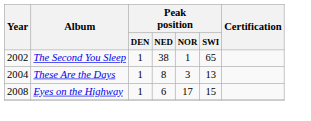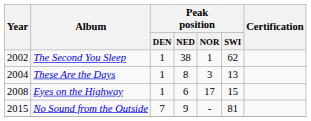The Second You Sleep | Peak position / SWI: 65 -> 62
+ row: 2015 | No Sound from the Outside | 7 | 9 | - | 81
